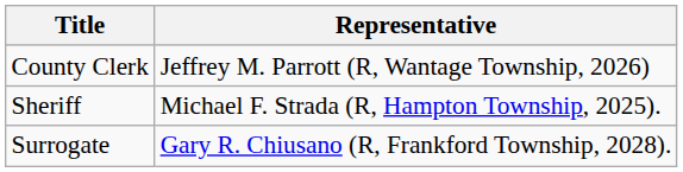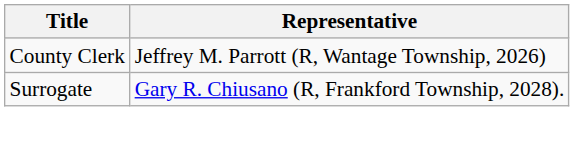- row: Sheriff | Michael F. Strada (R, Hampton Township, 2025).
